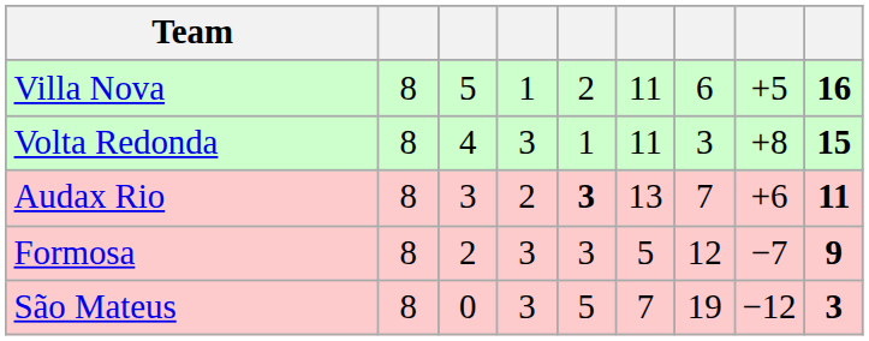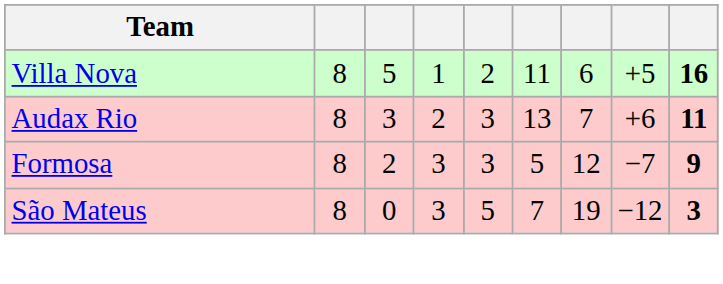- row: Volta Redonda | 8 | 4 | 3 | 1 | 11 | 3 | +8 | 15
Audax Rio | column 5: bold -> normal
